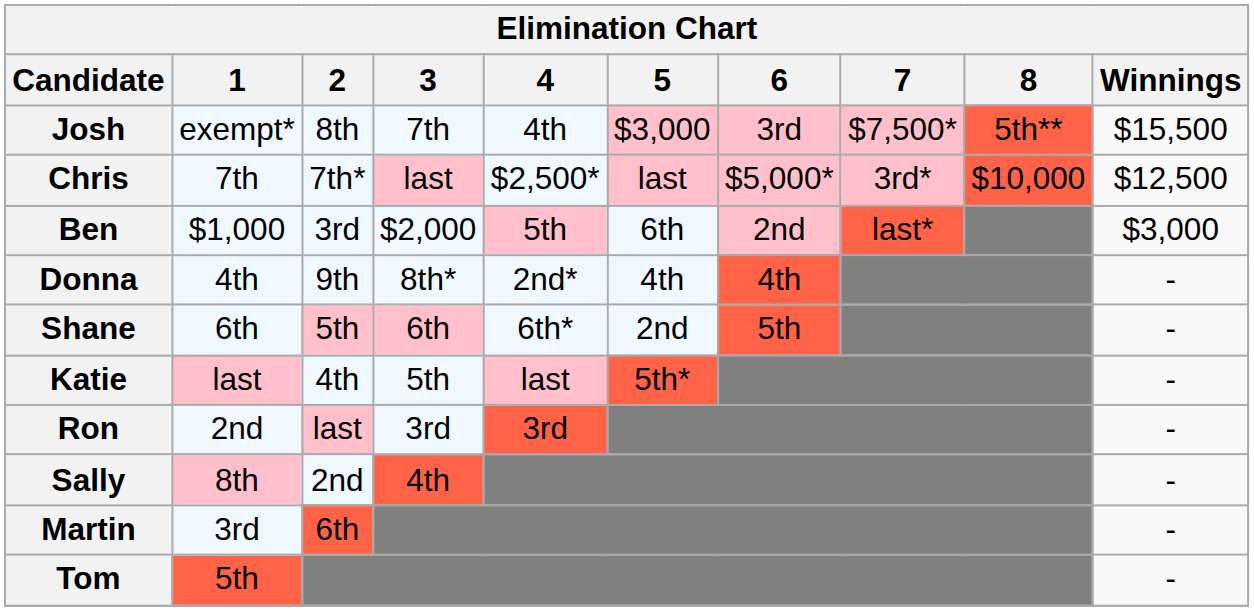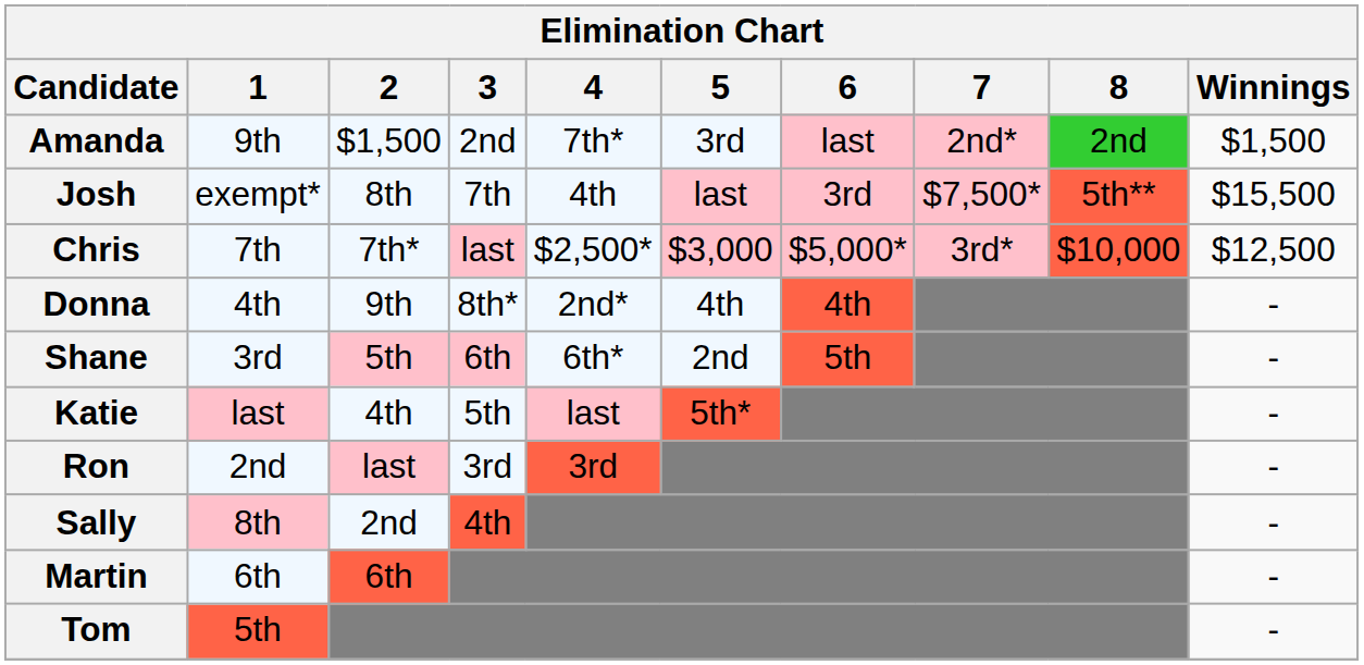+ row: Amanda | 9th | $1,500 | 2nd | 7th* | 3rd | last | 2nd* | 2nd | $1,500
Josh | 5: $3,000 -> last
Chris | 5: last -> $3,000
- row: Ben | $1,000 | 3rd | $2,000 | 5th | 6th | 2nd | last* | $3,000
Shane | 1: 6th -> 3rd
Martin | 1: 3rd -> 6th
